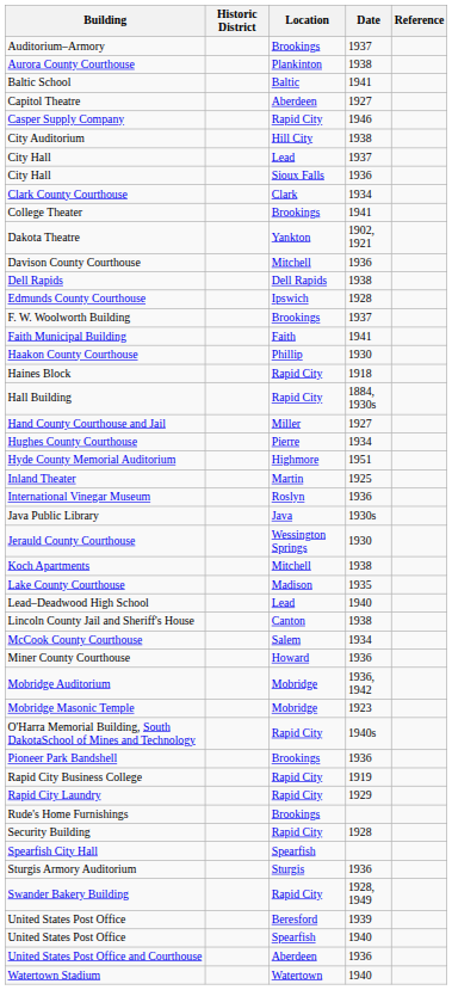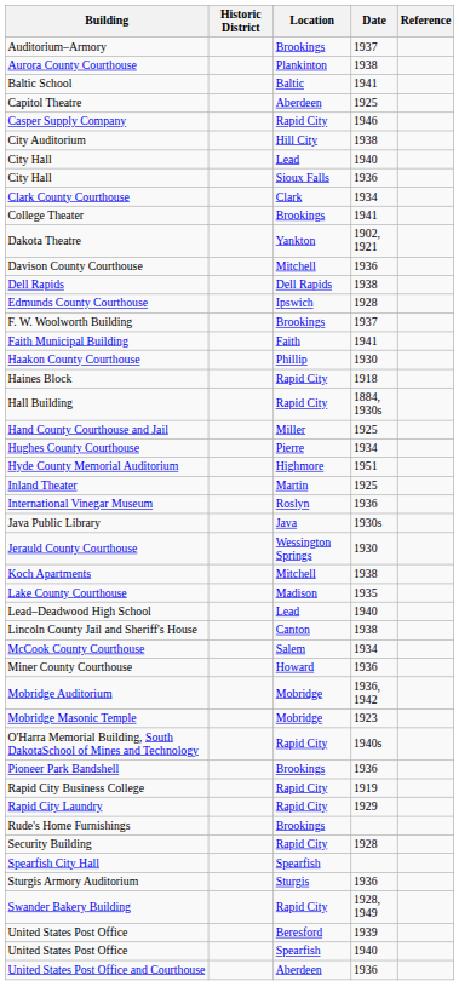Capitol Theatre | Date: 1927 -> 1925
City Hall / Lead | Date: 1937 -> 1940
Hand County Courthouse and Jail | Date: 1927 -> 1925
- row: Watertown Stadium | Watertown | 1940
